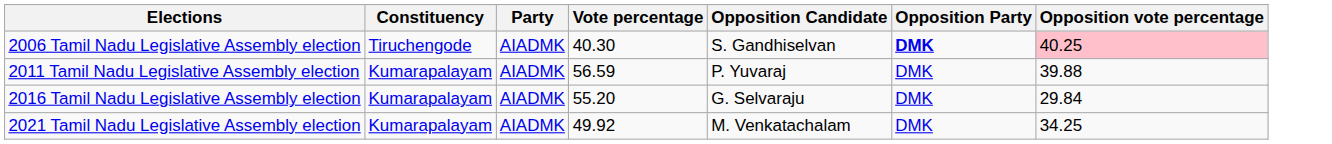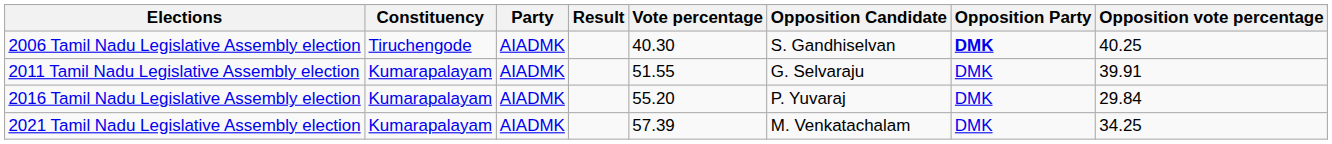+ column: Result
2006 Tamil Nadu Legislative Assembly election | Opposition vote percentage: pink background -> no background
2011 Tamil Nadu Legislative Assembly election | Vote percentage: 56.59 -> 51.55
2011 Tamil Nadu Legislative Assembly election | Opposition Candidate: P. Yuvaraj -> G. Selvaraju
2011 Tamil Nadu Legislative Assembly election | Opposition vote percentage: 39.88 -> 39.91
2016 Tamil Nadu Legislative Assembly election | Opposition Candidate: G. Selvaraju -> P. Yuvaraj
2021 Tamil Nadu Legislative Assembly election | Vote percentage: 49.92 -> 57.39
